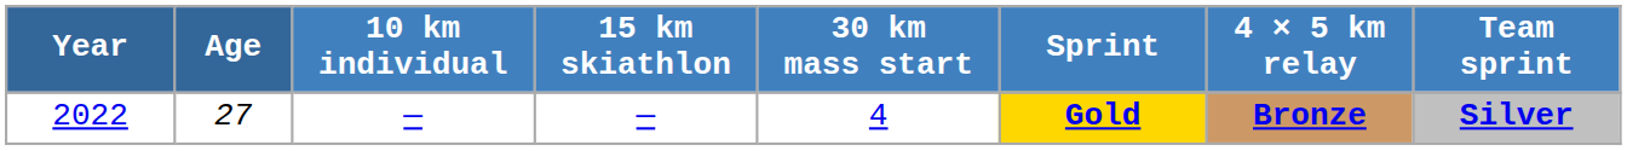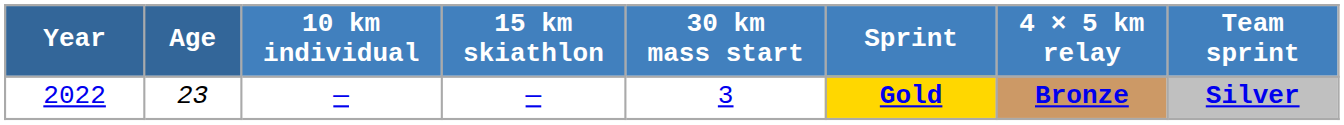2022 | Age: 27 -> 23
2022 | 30 km mass start: 4 -> 3
